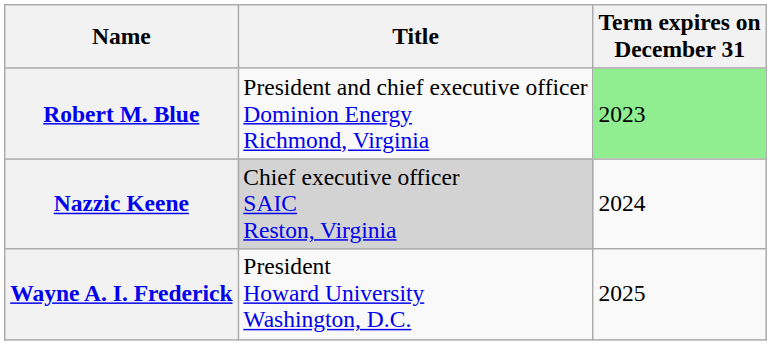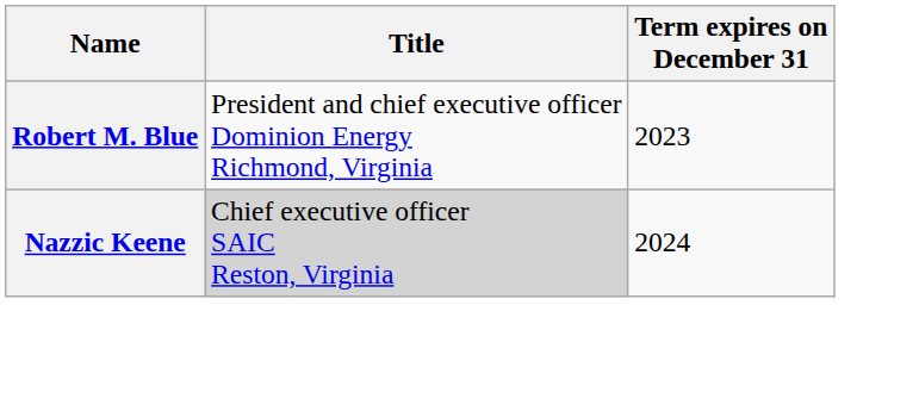Robert M. Blue | Term expires on December 31: lightgreen background -> no background
- row: Wayne A. I. Frederick | President Howard University Washington, D.C. | 2025
